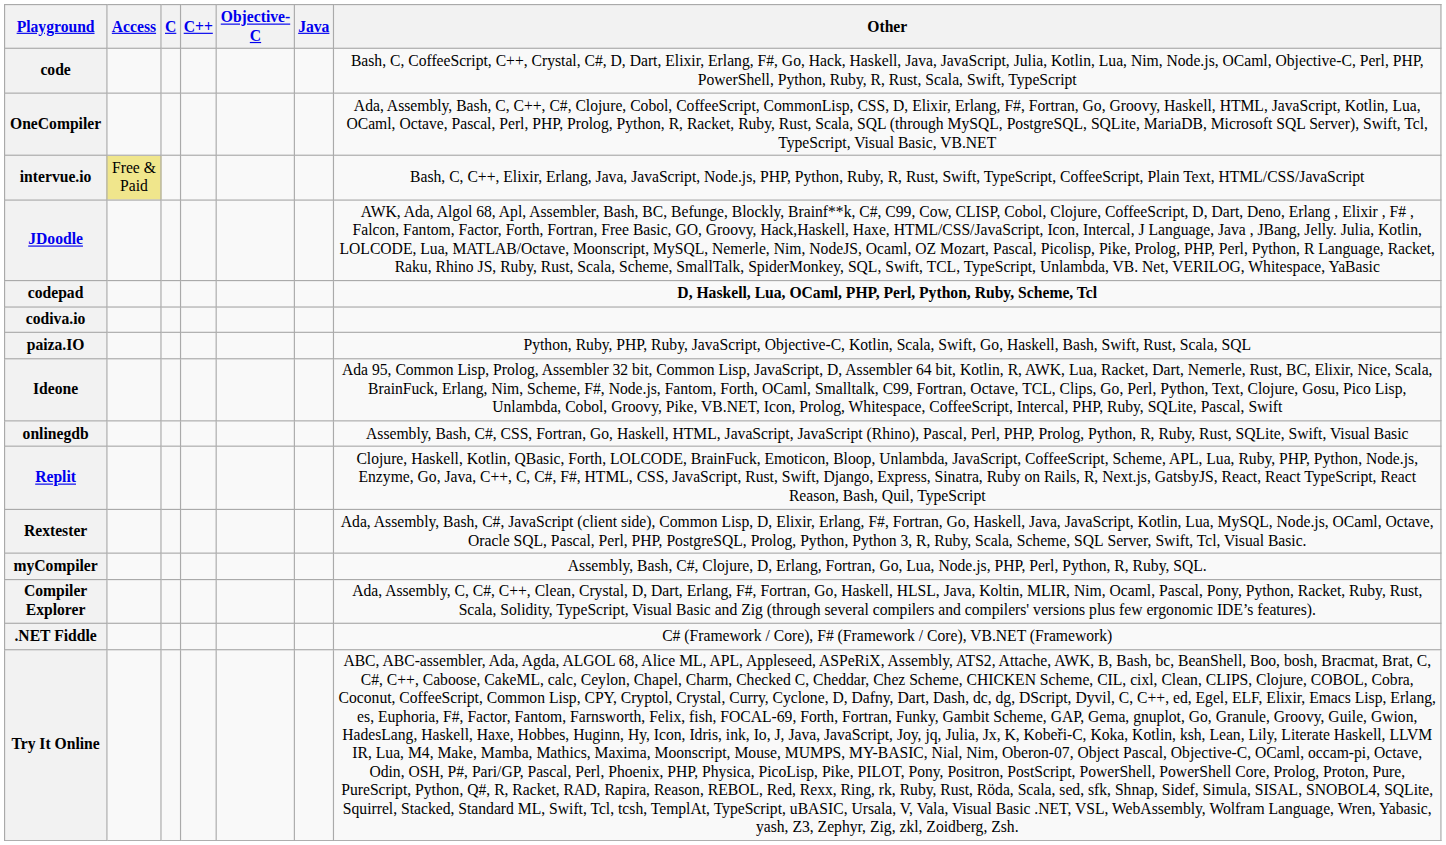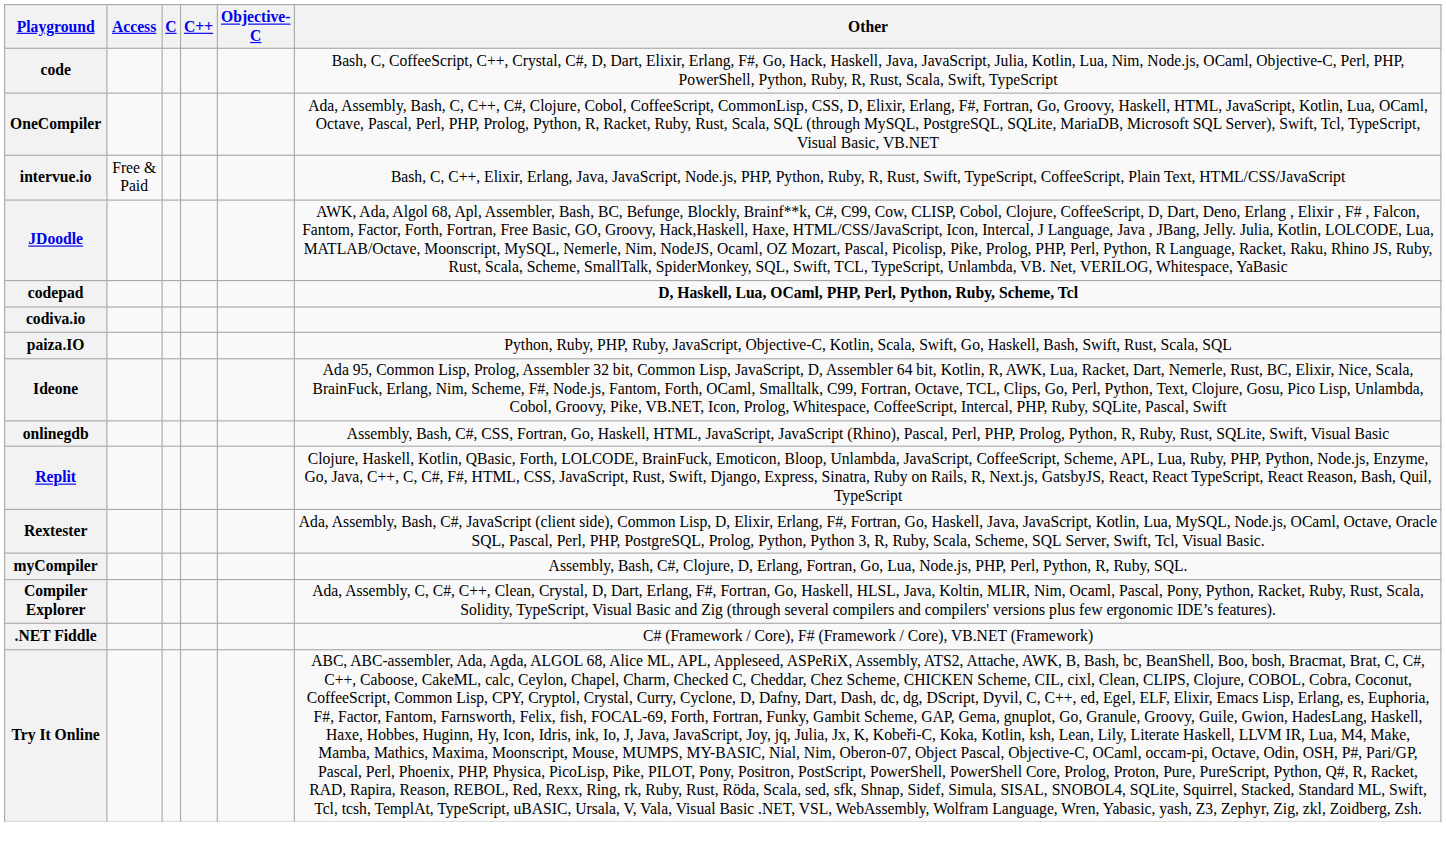- column: Java
intervue.io | Access: khaki background -> no background
